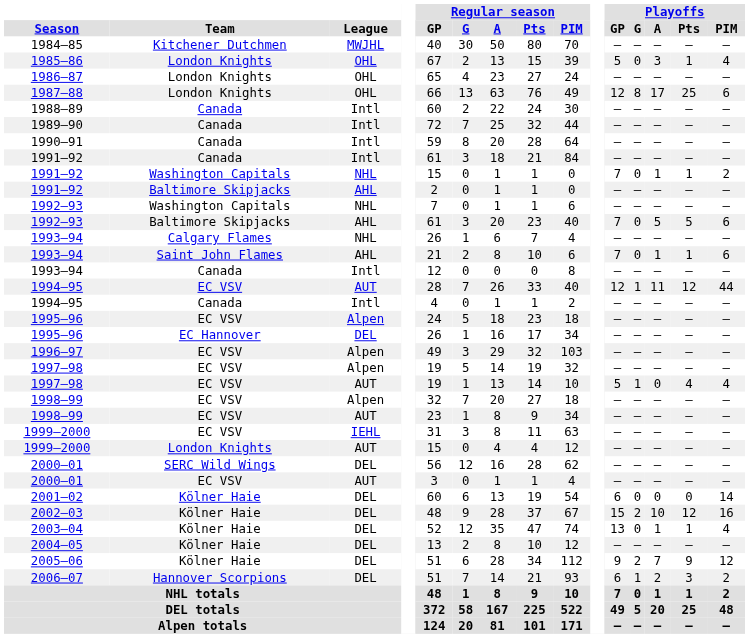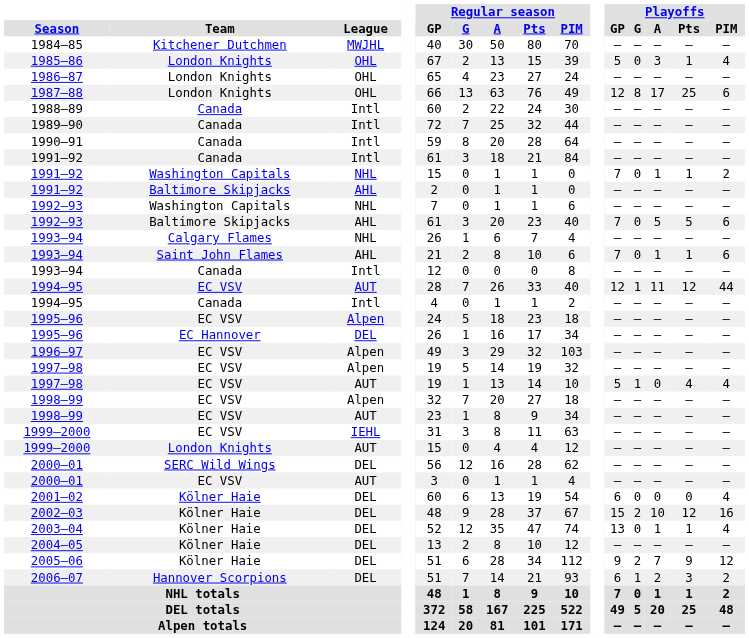2001–02 | Playoffs / PIM: 14 -> 4
